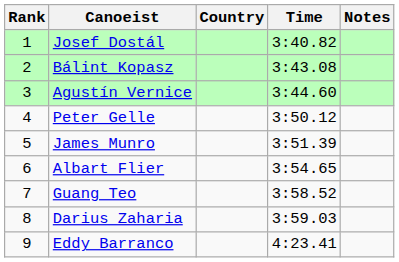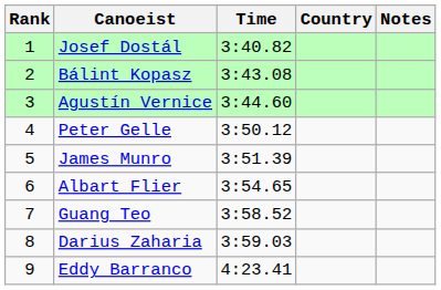columns swapped: Country <-> Time
